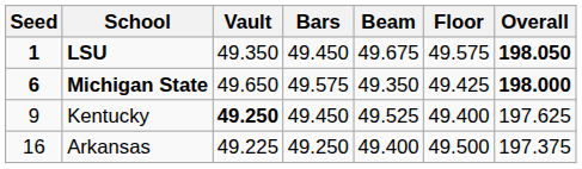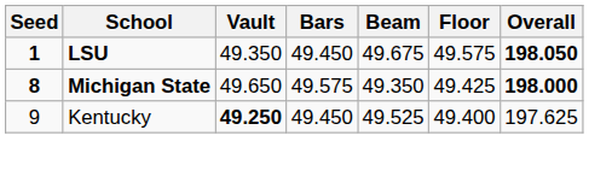Michigan State | Seed: 6 -> 8
- row: 16 | Arkansas | 49.225 | 49.250 | 49.400 | 49.500 | 197.375
